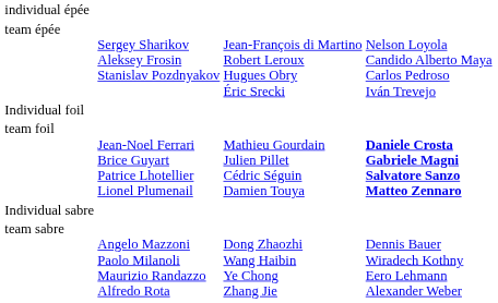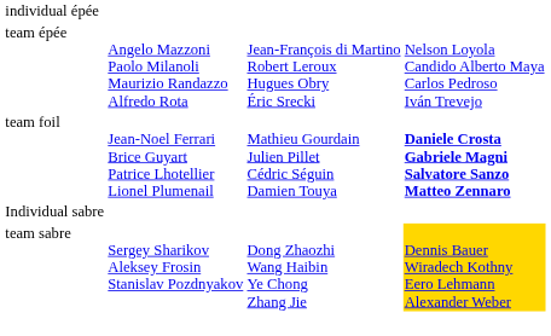team épée | column 2: Sergey Sharikov Aleksey Frosin Stanislav Pozdnyakov -> Angelo Mazzoni Paolo Milanoli Maurizio Randazzo Alfredo Rota
- row: Individual foil
team sabre | column 2: Angelo Mazzoni Paolo Milanoli Maurizio Randazzo Alfredo Rota -> Sergey Sharikov Aleksey Frosin Stanislav Pozdnyakov
team sabre | column 4: no background -> gold background
